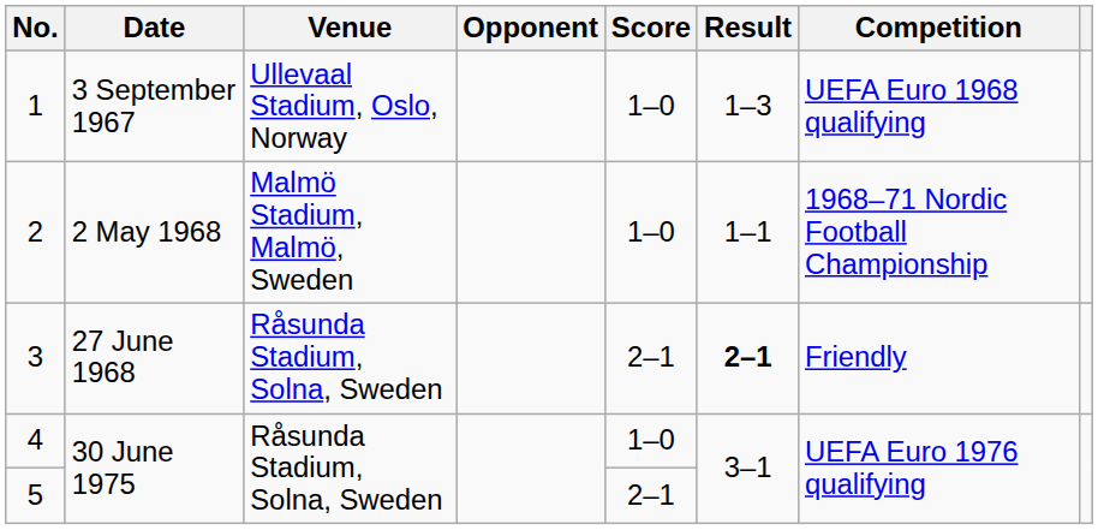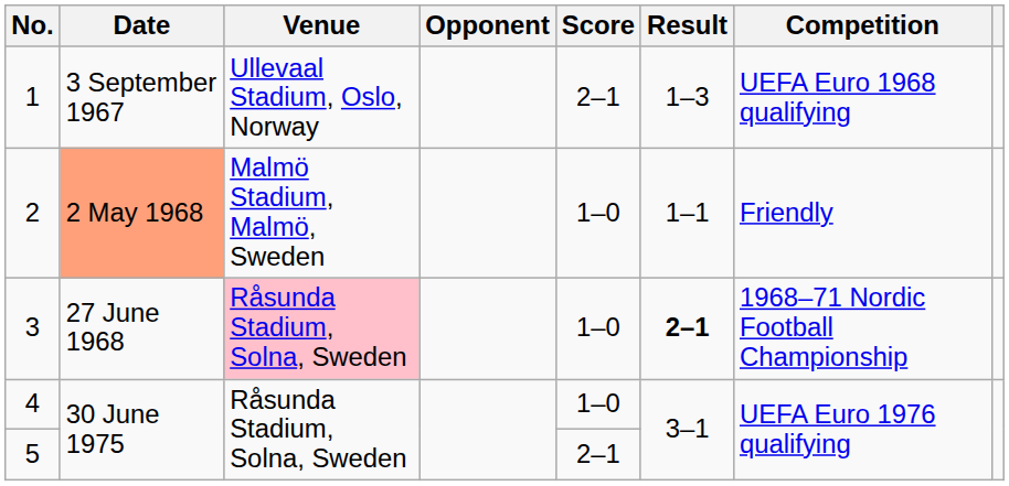1 | Score: 1–0 -> 2–1
2 | Date: no background -> lightsalmon background
2 | Competition: 1968–71 Nordic Football Championship -> Friendly
3 | Venue: no background -> pink background
3 | Score: 2–1 -> 1–0
3 | Competition: Friendly -> 1968–71 Nordic Football Championship
